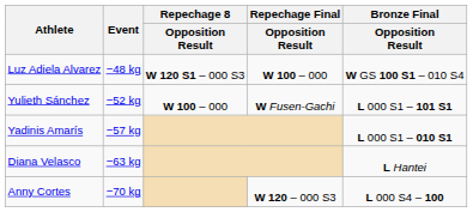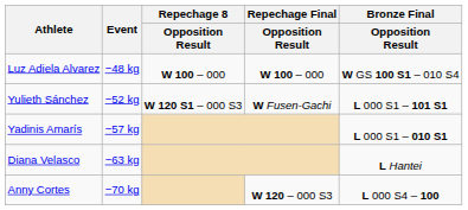Luz Adiela Alvarez | Repechage 8 / Opposition Result: W 120 S1 – 000 S3 -> W 100 – 000
Yulieth Sánchez | Repechage 8 / Opposition Result: W 100 – 000 -> W 120 S1 – 000 S3
